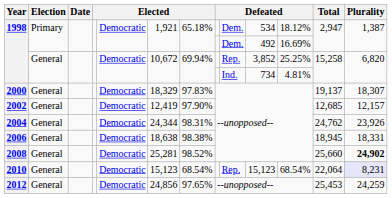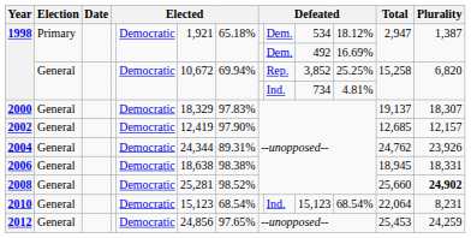2004 | column 7: 98.31% -> 89.31%
2010 | column 9: Rep. -> Ind.
2010 | Plurality: lavender background -> no background
